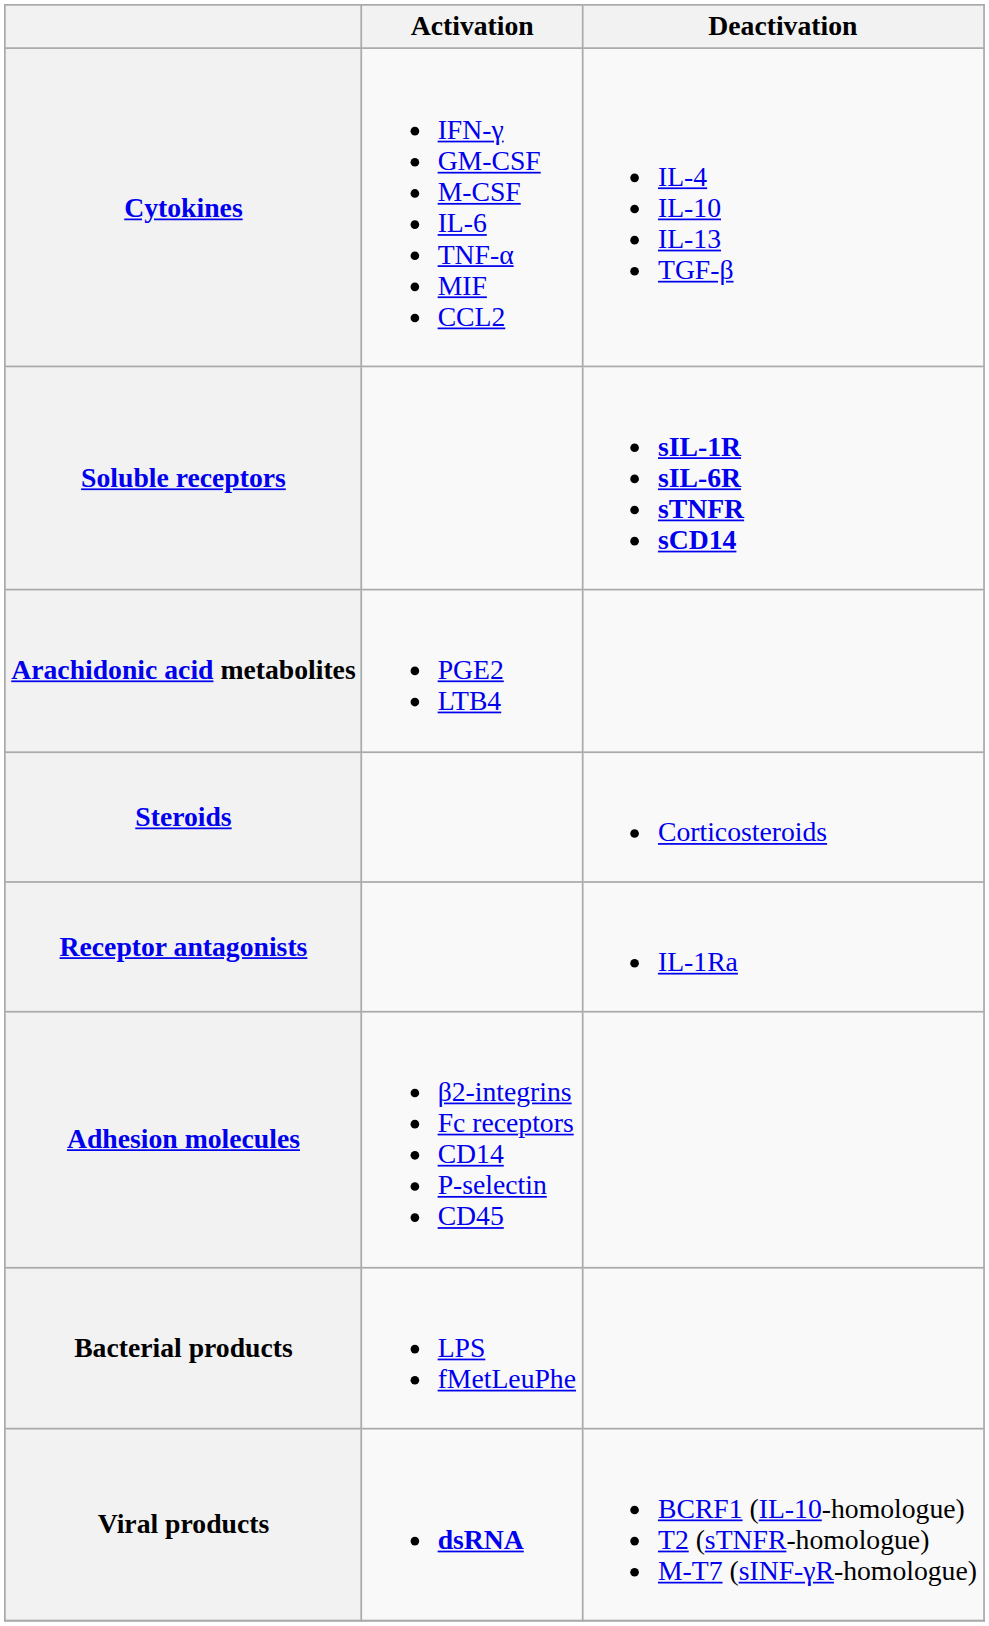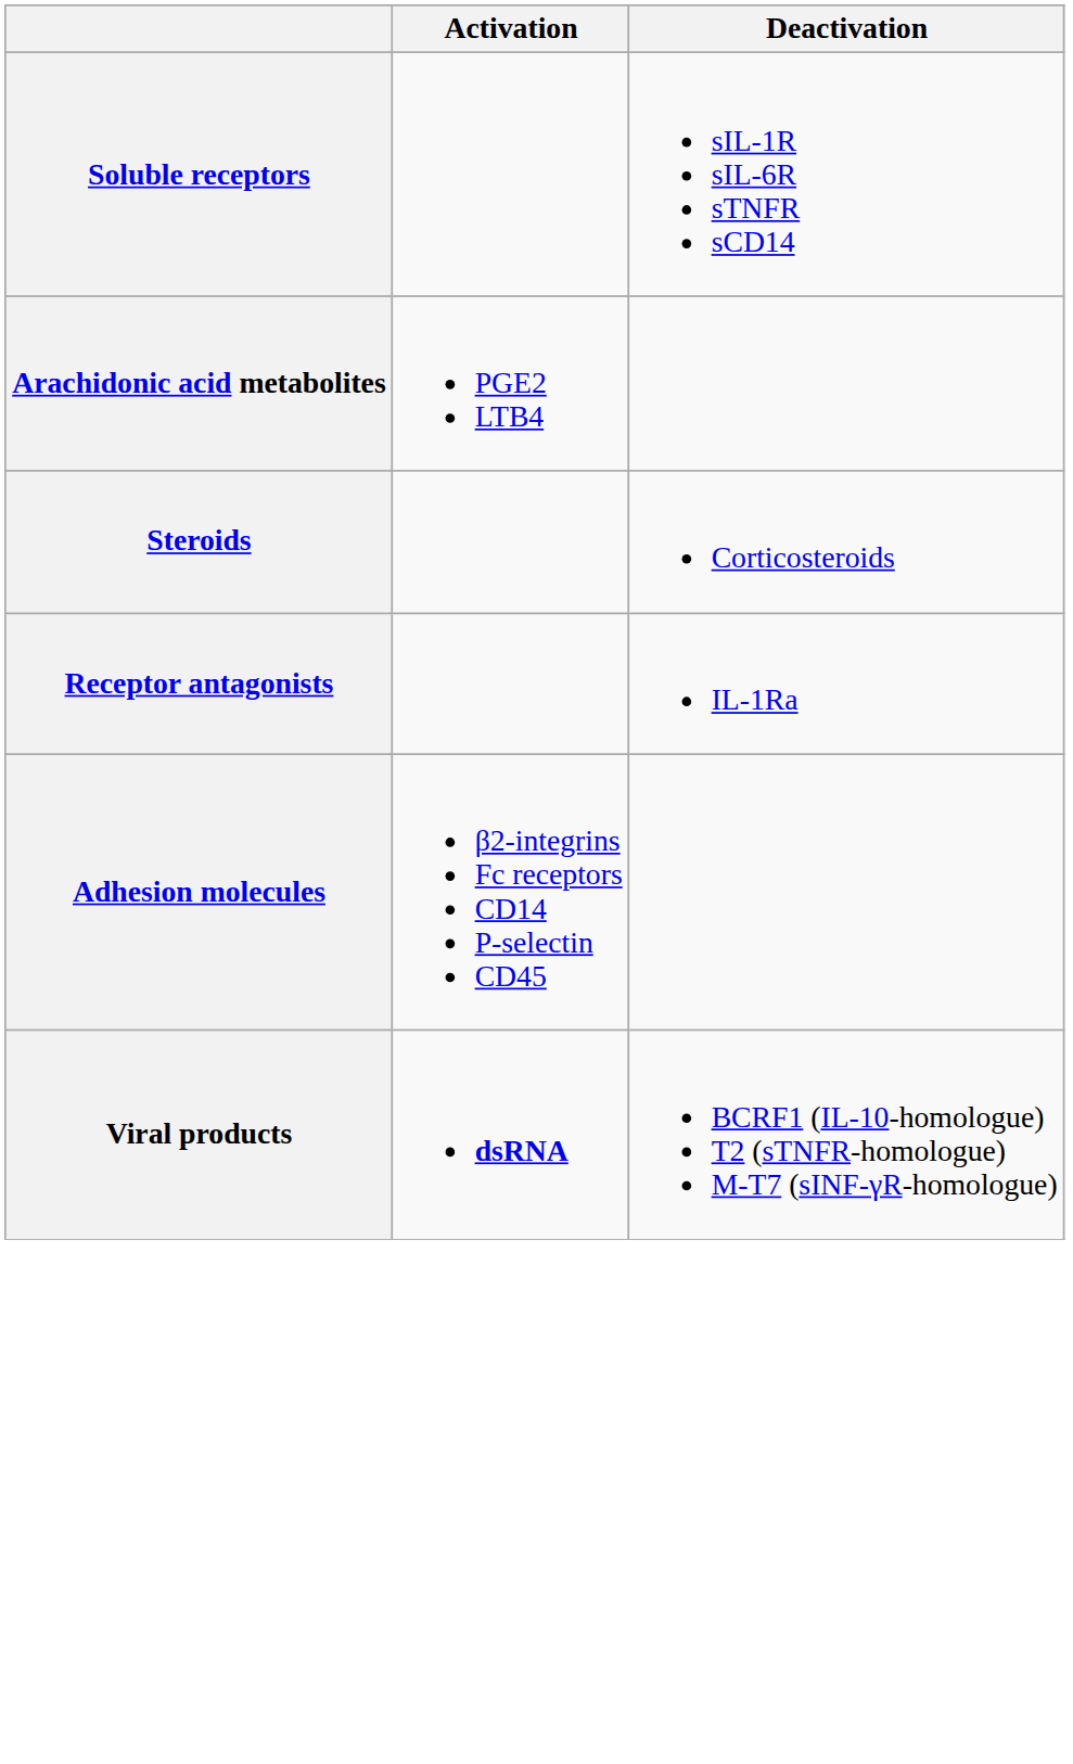- row: Cytokines | IFN-γ GM-CSF M-CSF IL-6 TNF-α MIF CCL2 | IL-4 IL-10 IL-13 TGF-β
Soluble receptors | Deactivation: bold -> normal
- row: Bacterial products | LPS fMetLeuPhe
